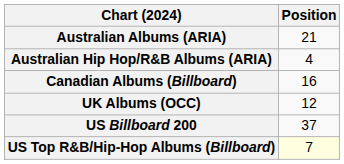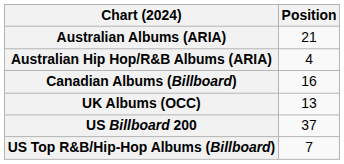UK Albums (OCC) | Position: 12 -> 13
US Top R&B/Hip-Hop Albums (Billboard) | Position: lightyellow background -> no background
